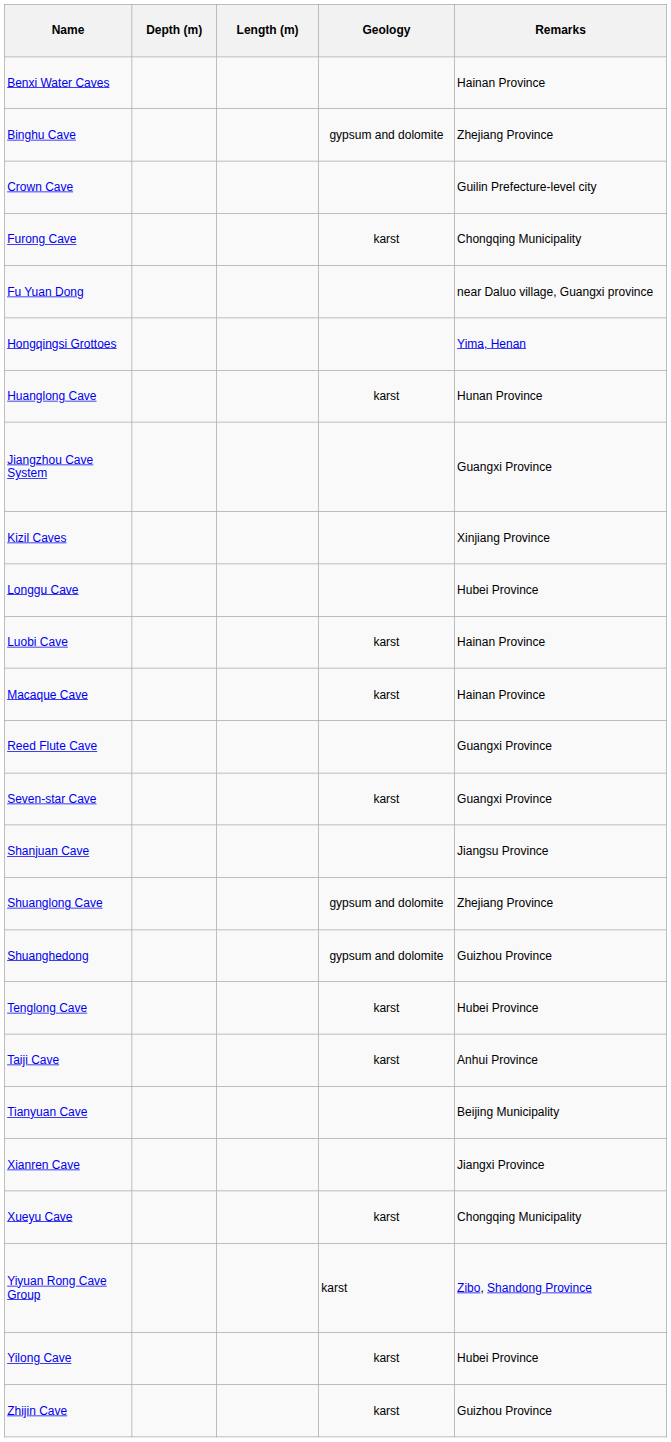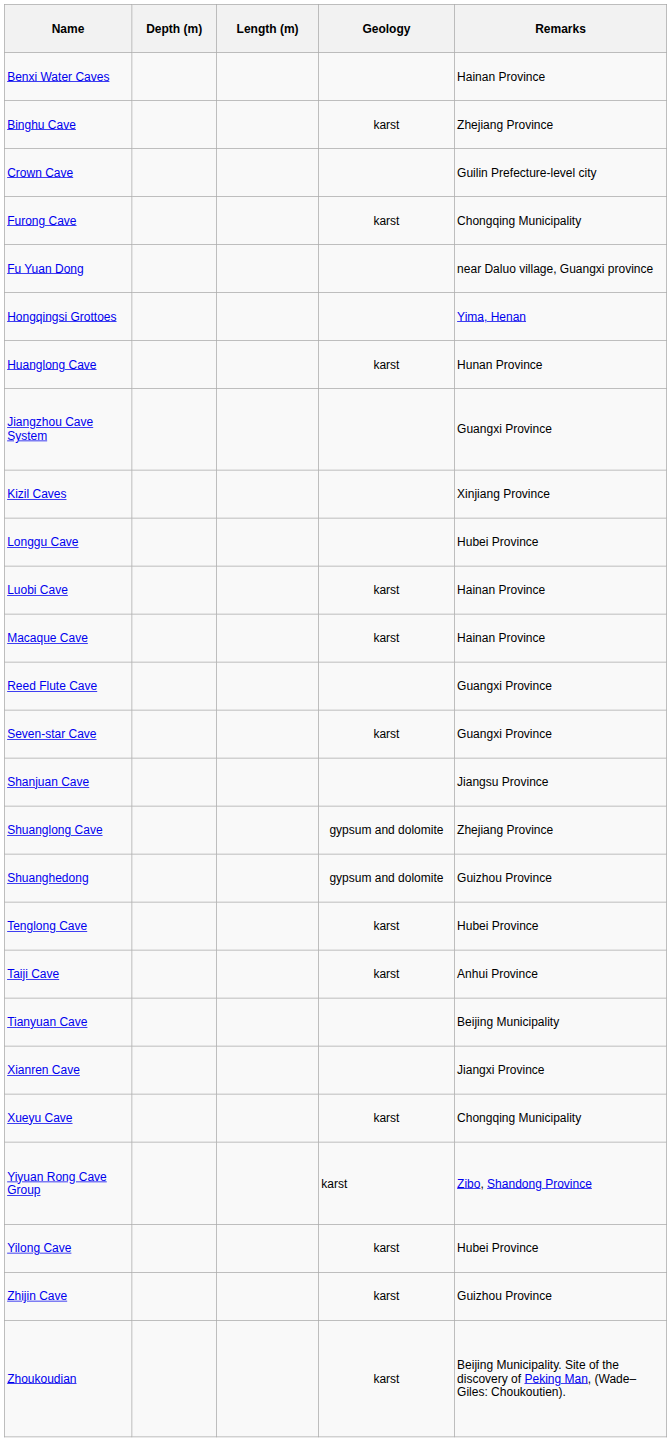Binghu Cave | Geology: gypsum and dolomite -> karst
+ row: Zhoukoudian | karst | Beijing Municipality. Site of the discovery of Peking Man, (Wade–Giles: Choukoutien).
